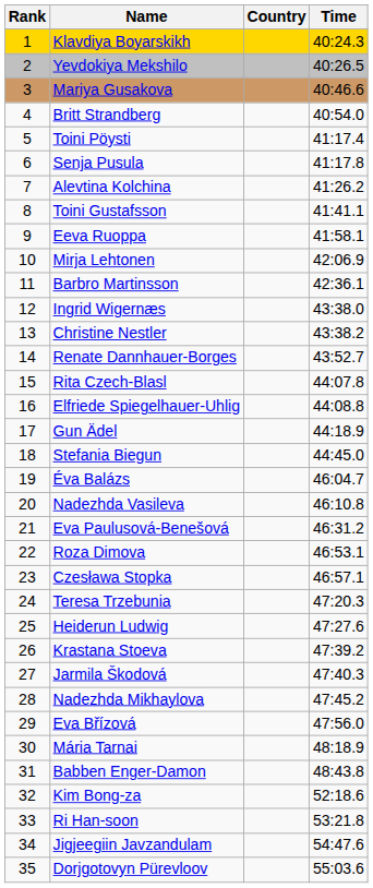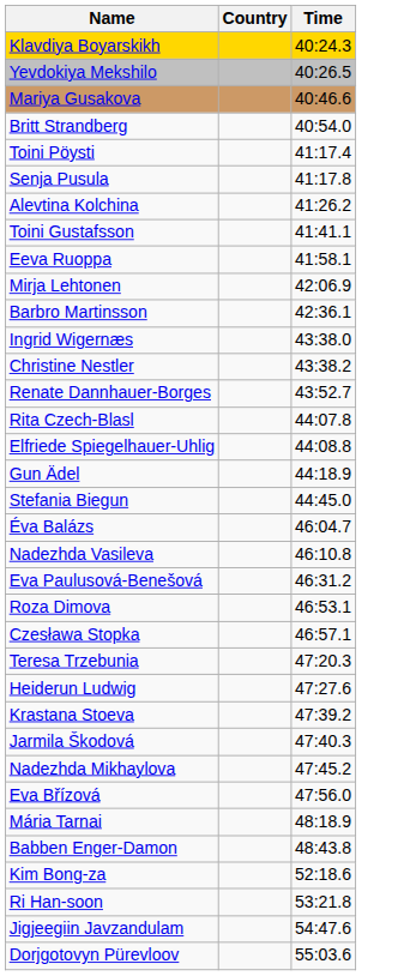- column: Rank | 1 | 2 | 3 | 4 | 5 | 6 | 7 | 8 | 9 | 10 | 11 | 12 | 13 | 14 | 15 | 16 | 17 | 18 | 19 | 20 | 21 | 22 | 23 | 24 | 25 | 26 | 27 | 28 | 29 | 30 | 31 | 32 | 33 | 34 | 35
